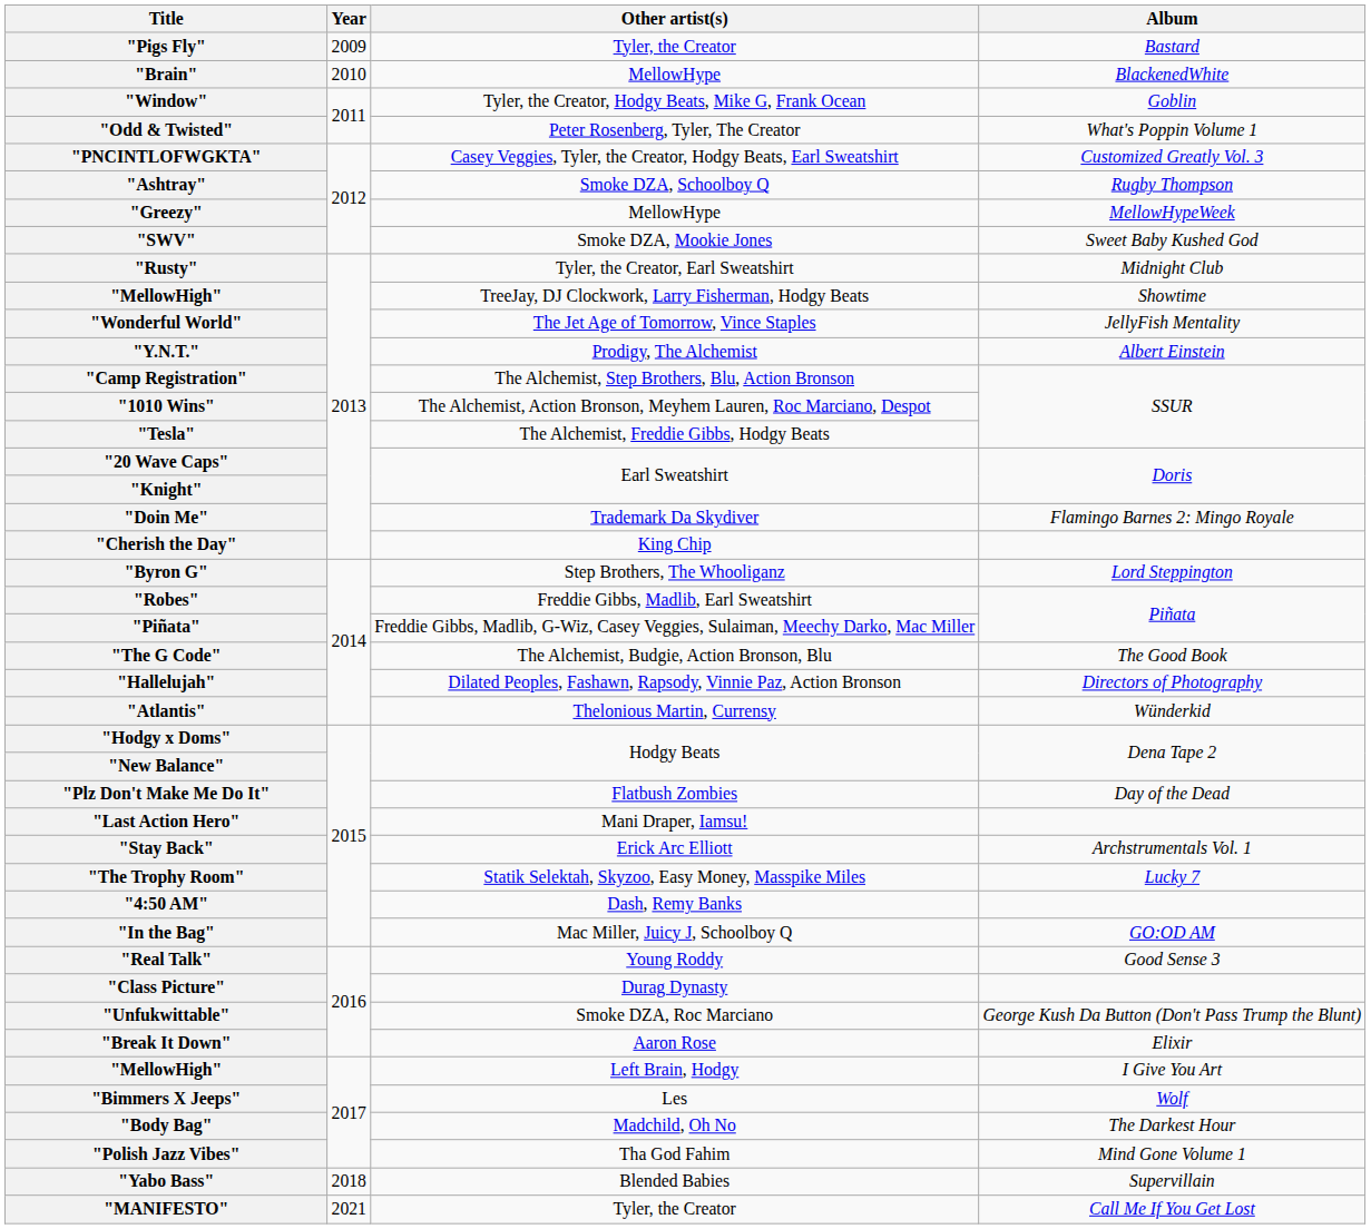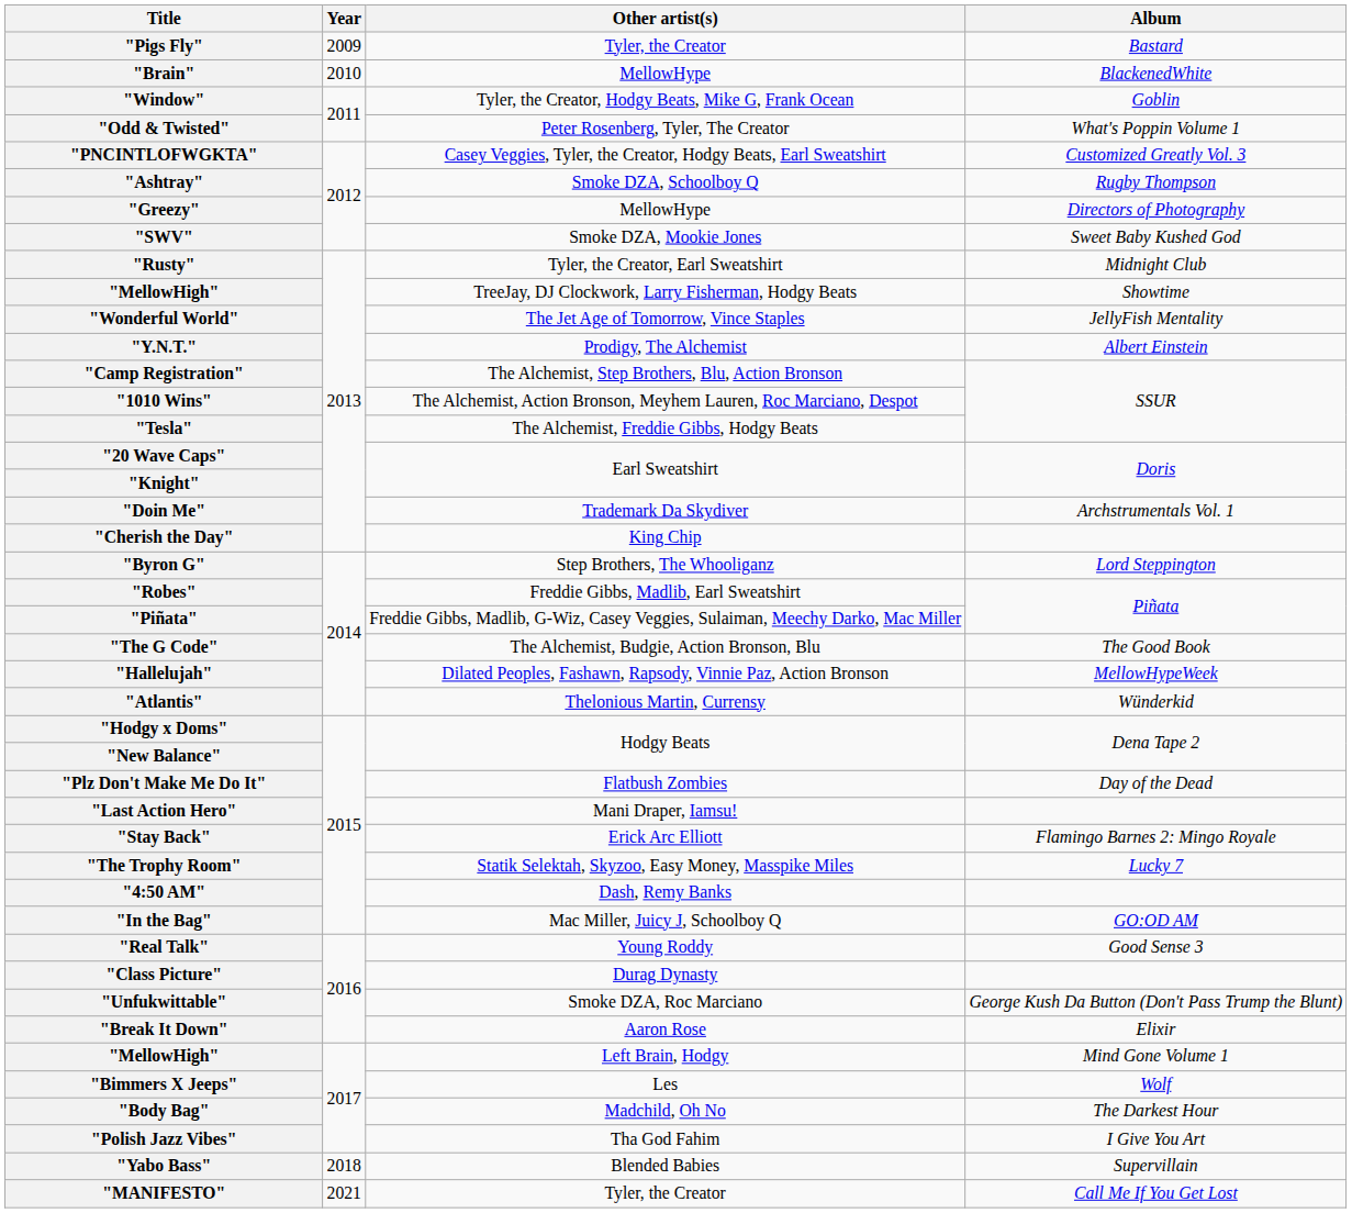"Greezy" | Album: MellowHypeWeek -> Directors of Photography
"Doin Me" | Album: Flamingo Barnes 2: Mingo Royale -> Archstrumentals Vol. 1
"Hallelujah" | Album: Directors of Photography -> MellowHypeWeek
"Stay Back" | Album: Archstrumentals Vol. 1 -> Flamingo Barnes 2: Mingo Royale
"MellowHigh" / Left Brain, Hodgy | Album: I Give You Art -> Mind Gone Volume 1
"Polish Jazz Vibes" | Album: Mind Gone Volume 1 -> I Give You Art
